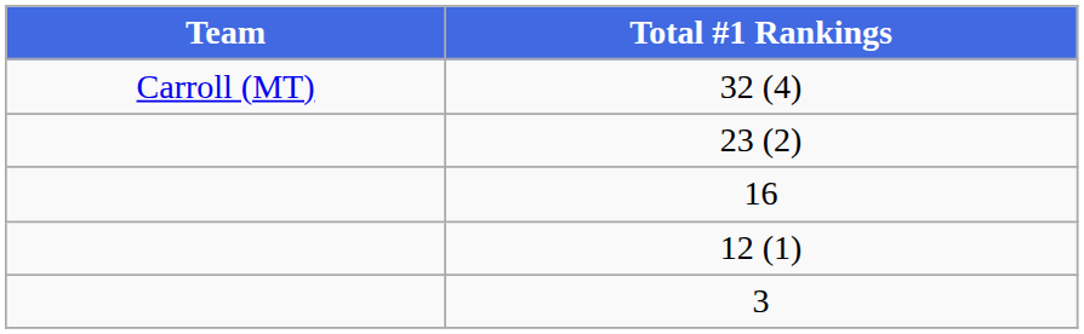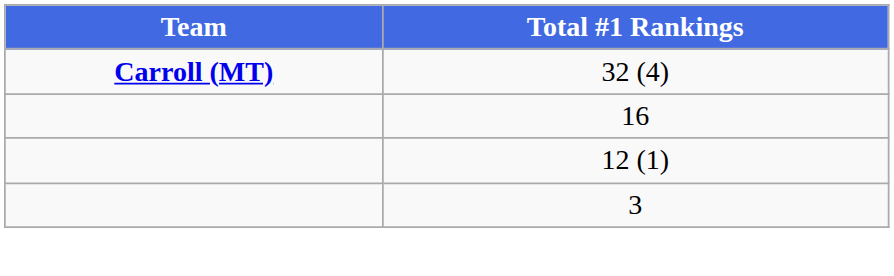32 (4) | Team: normal -> bold
- row: 23 (2)
